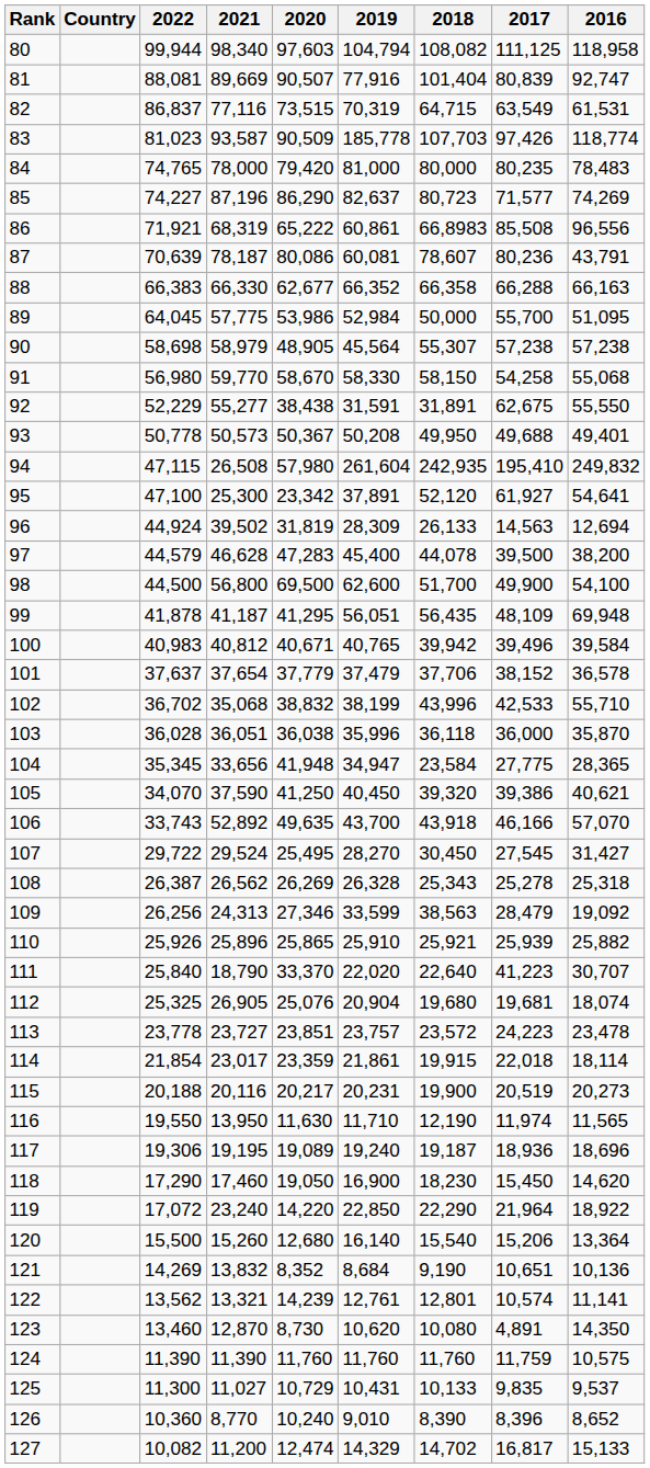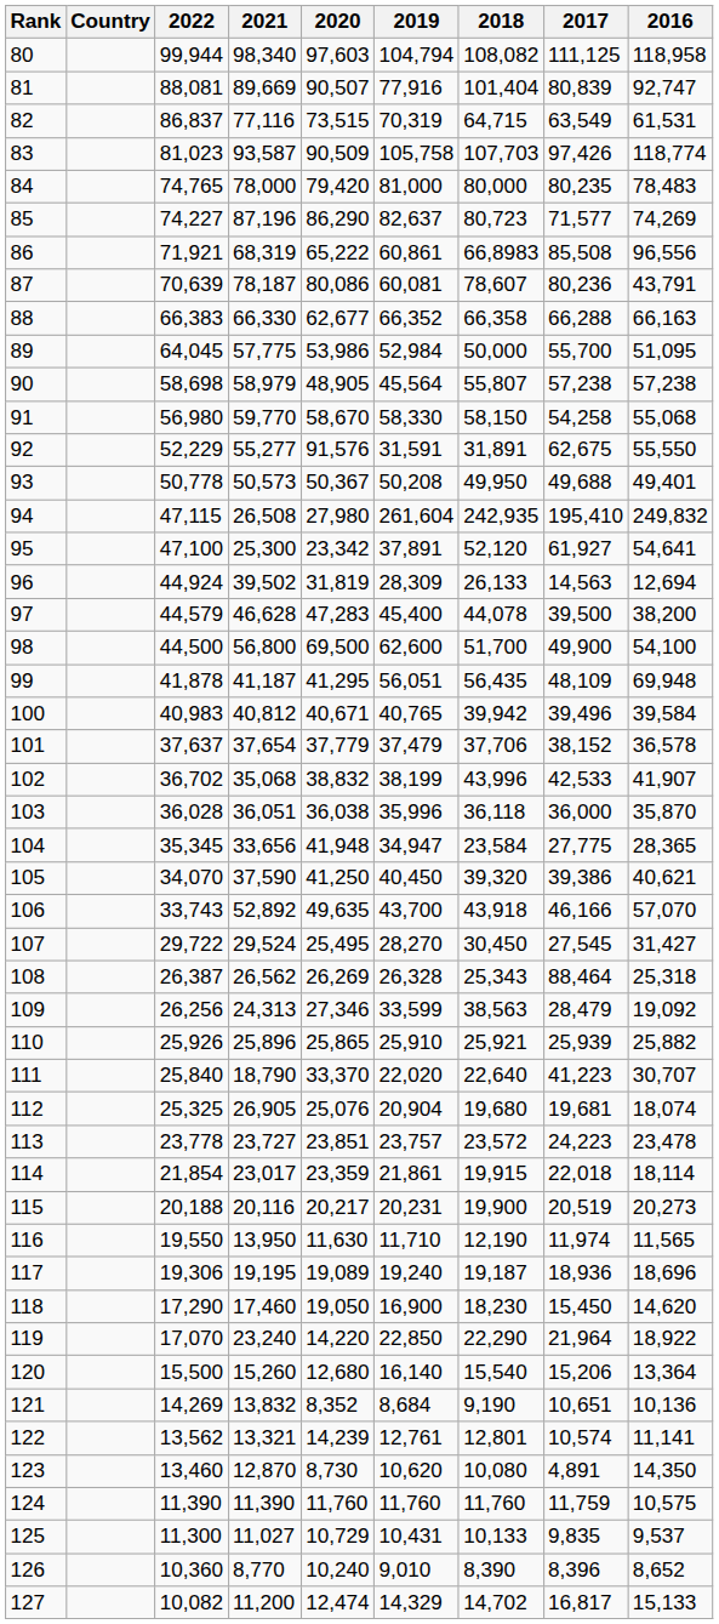83 | 2019: 185,778 -> 105,758
90 | 2018: 55,307 -> 55,807
92 | 2020: 38,438 -> 91,576
94 | 2020: 57,980 -> 27,980
102 | 2016: 55,710 -> 41,907
108 | 2017: 25,278 -> 88,464
119 | 2022: 17,072 -> 17,070
